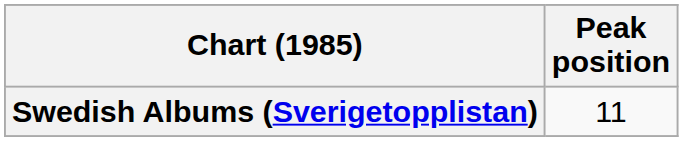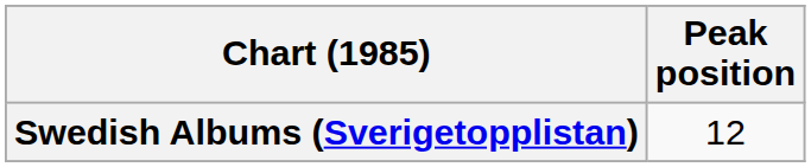Swedish Albums (Sverigetopplistan) | Peak position: 11 -> 12
